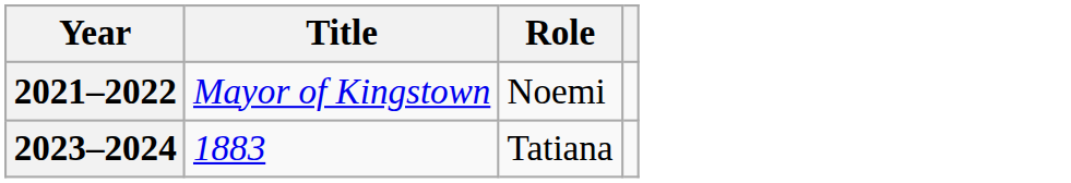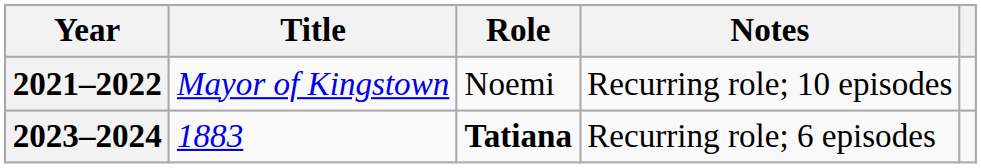+ column: Notes | Recurring role; 10 episodes | Recurring role; 6 episodes
2023–2024 | Role: normal -> bold
